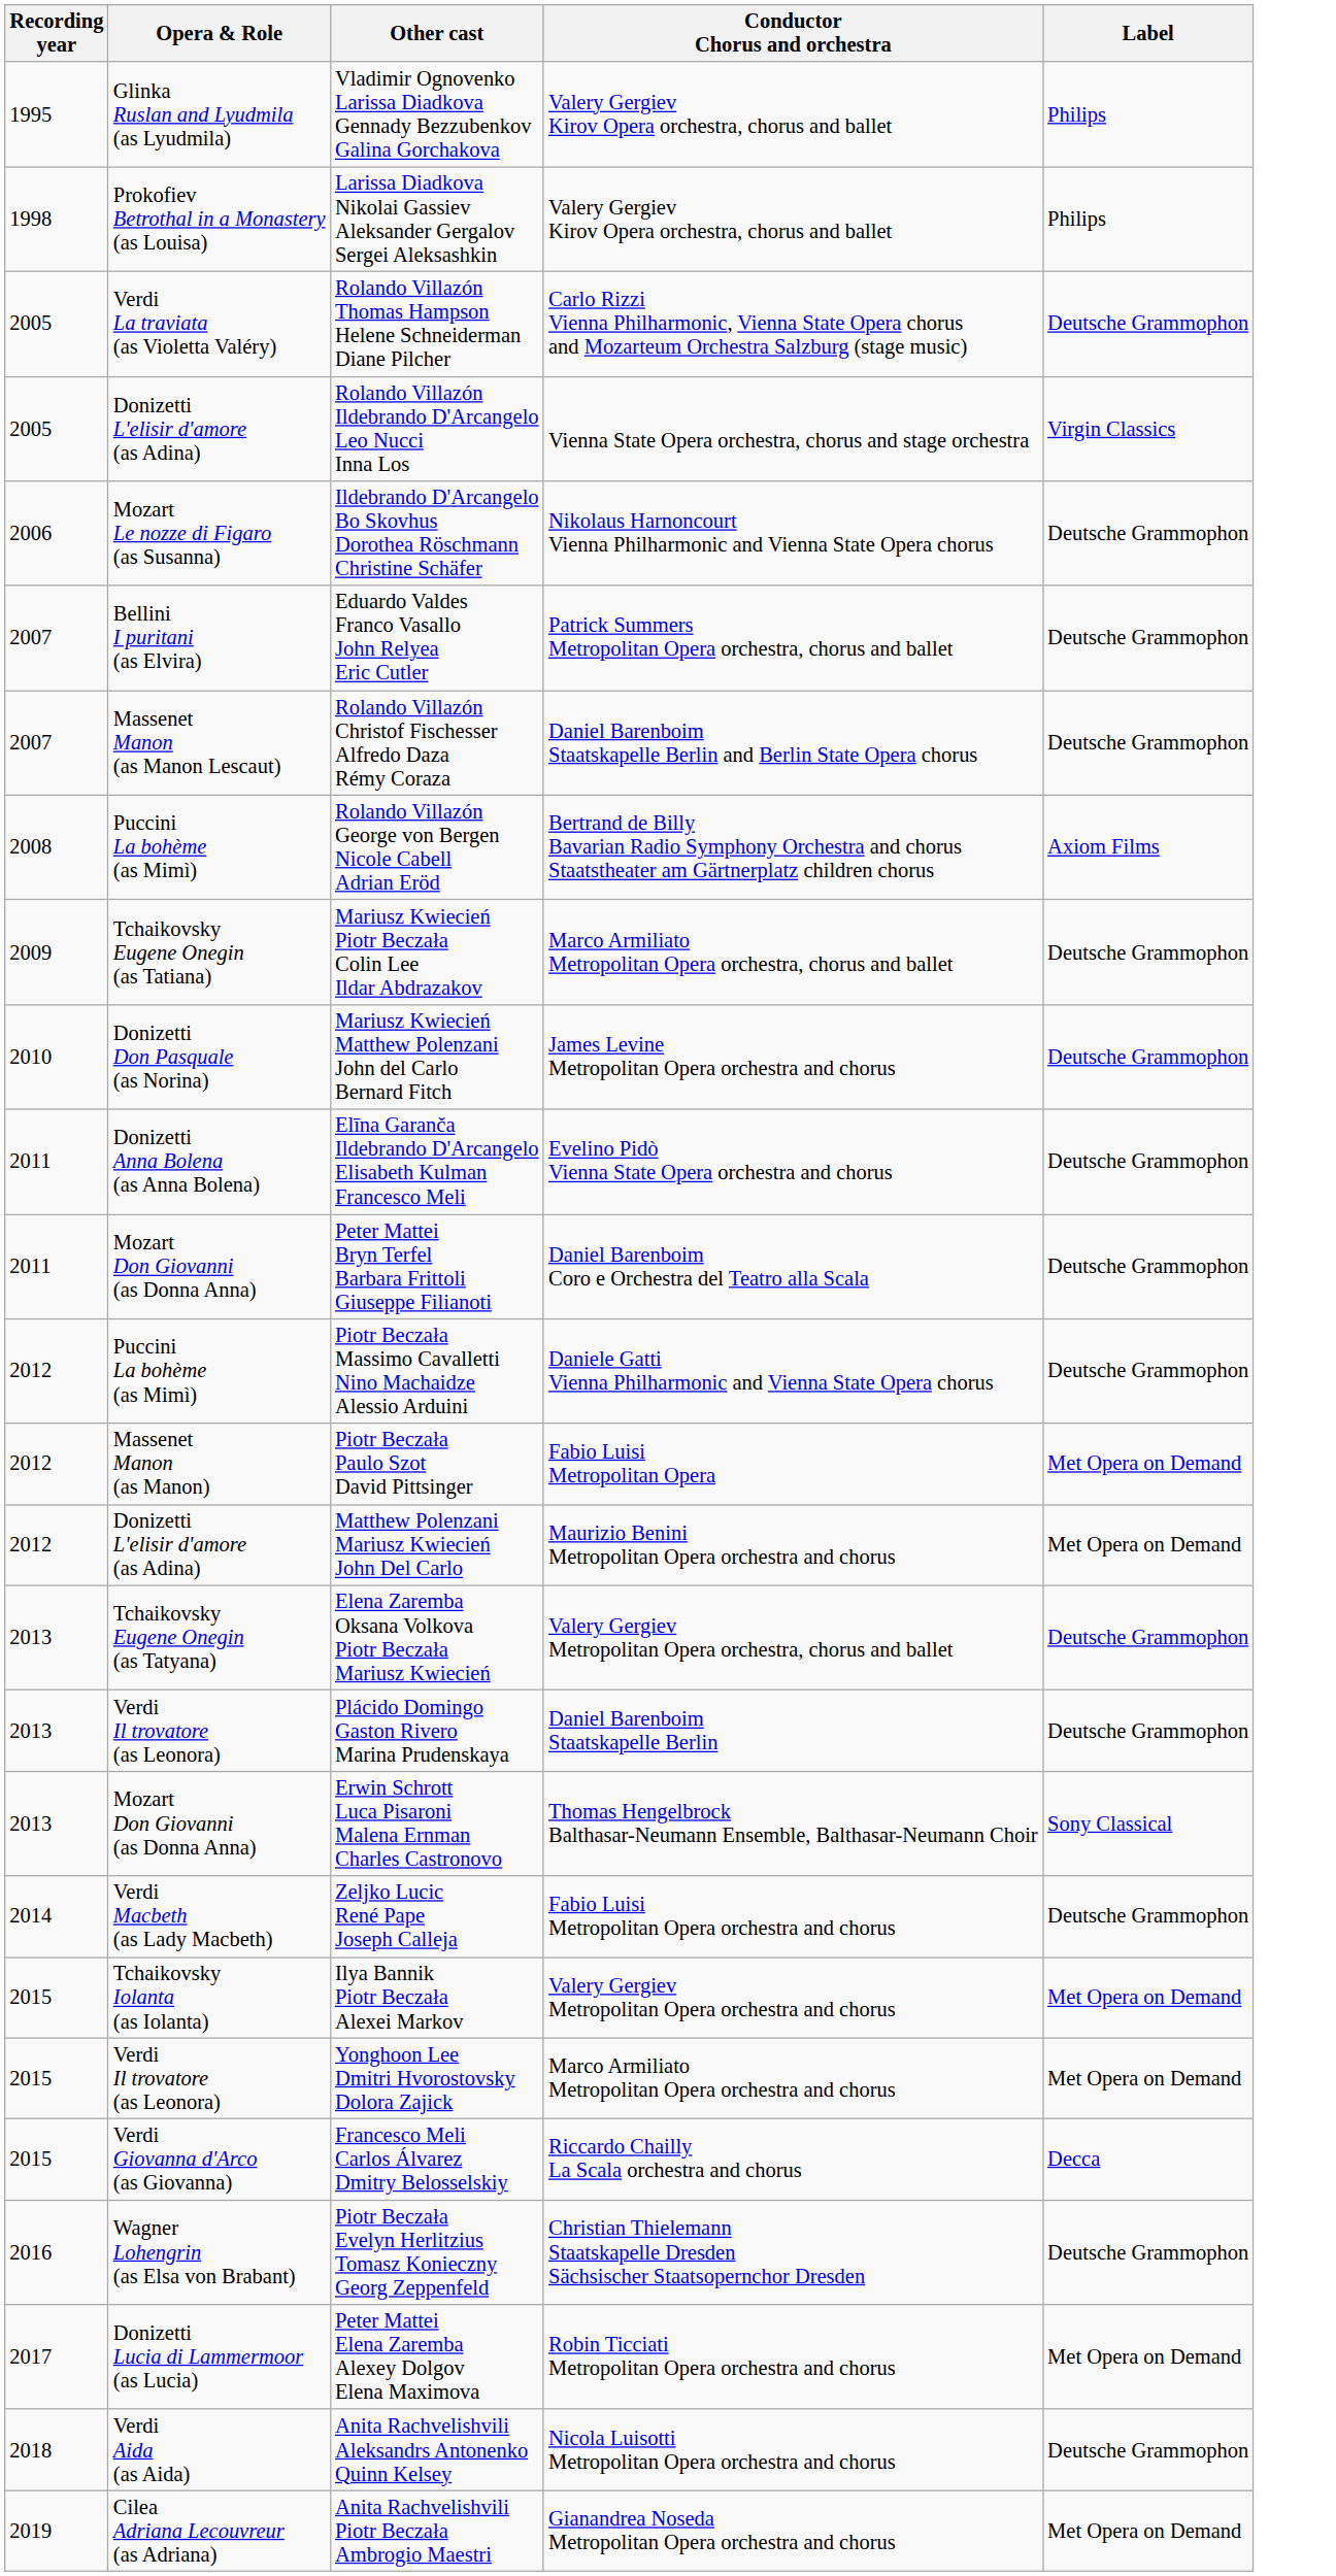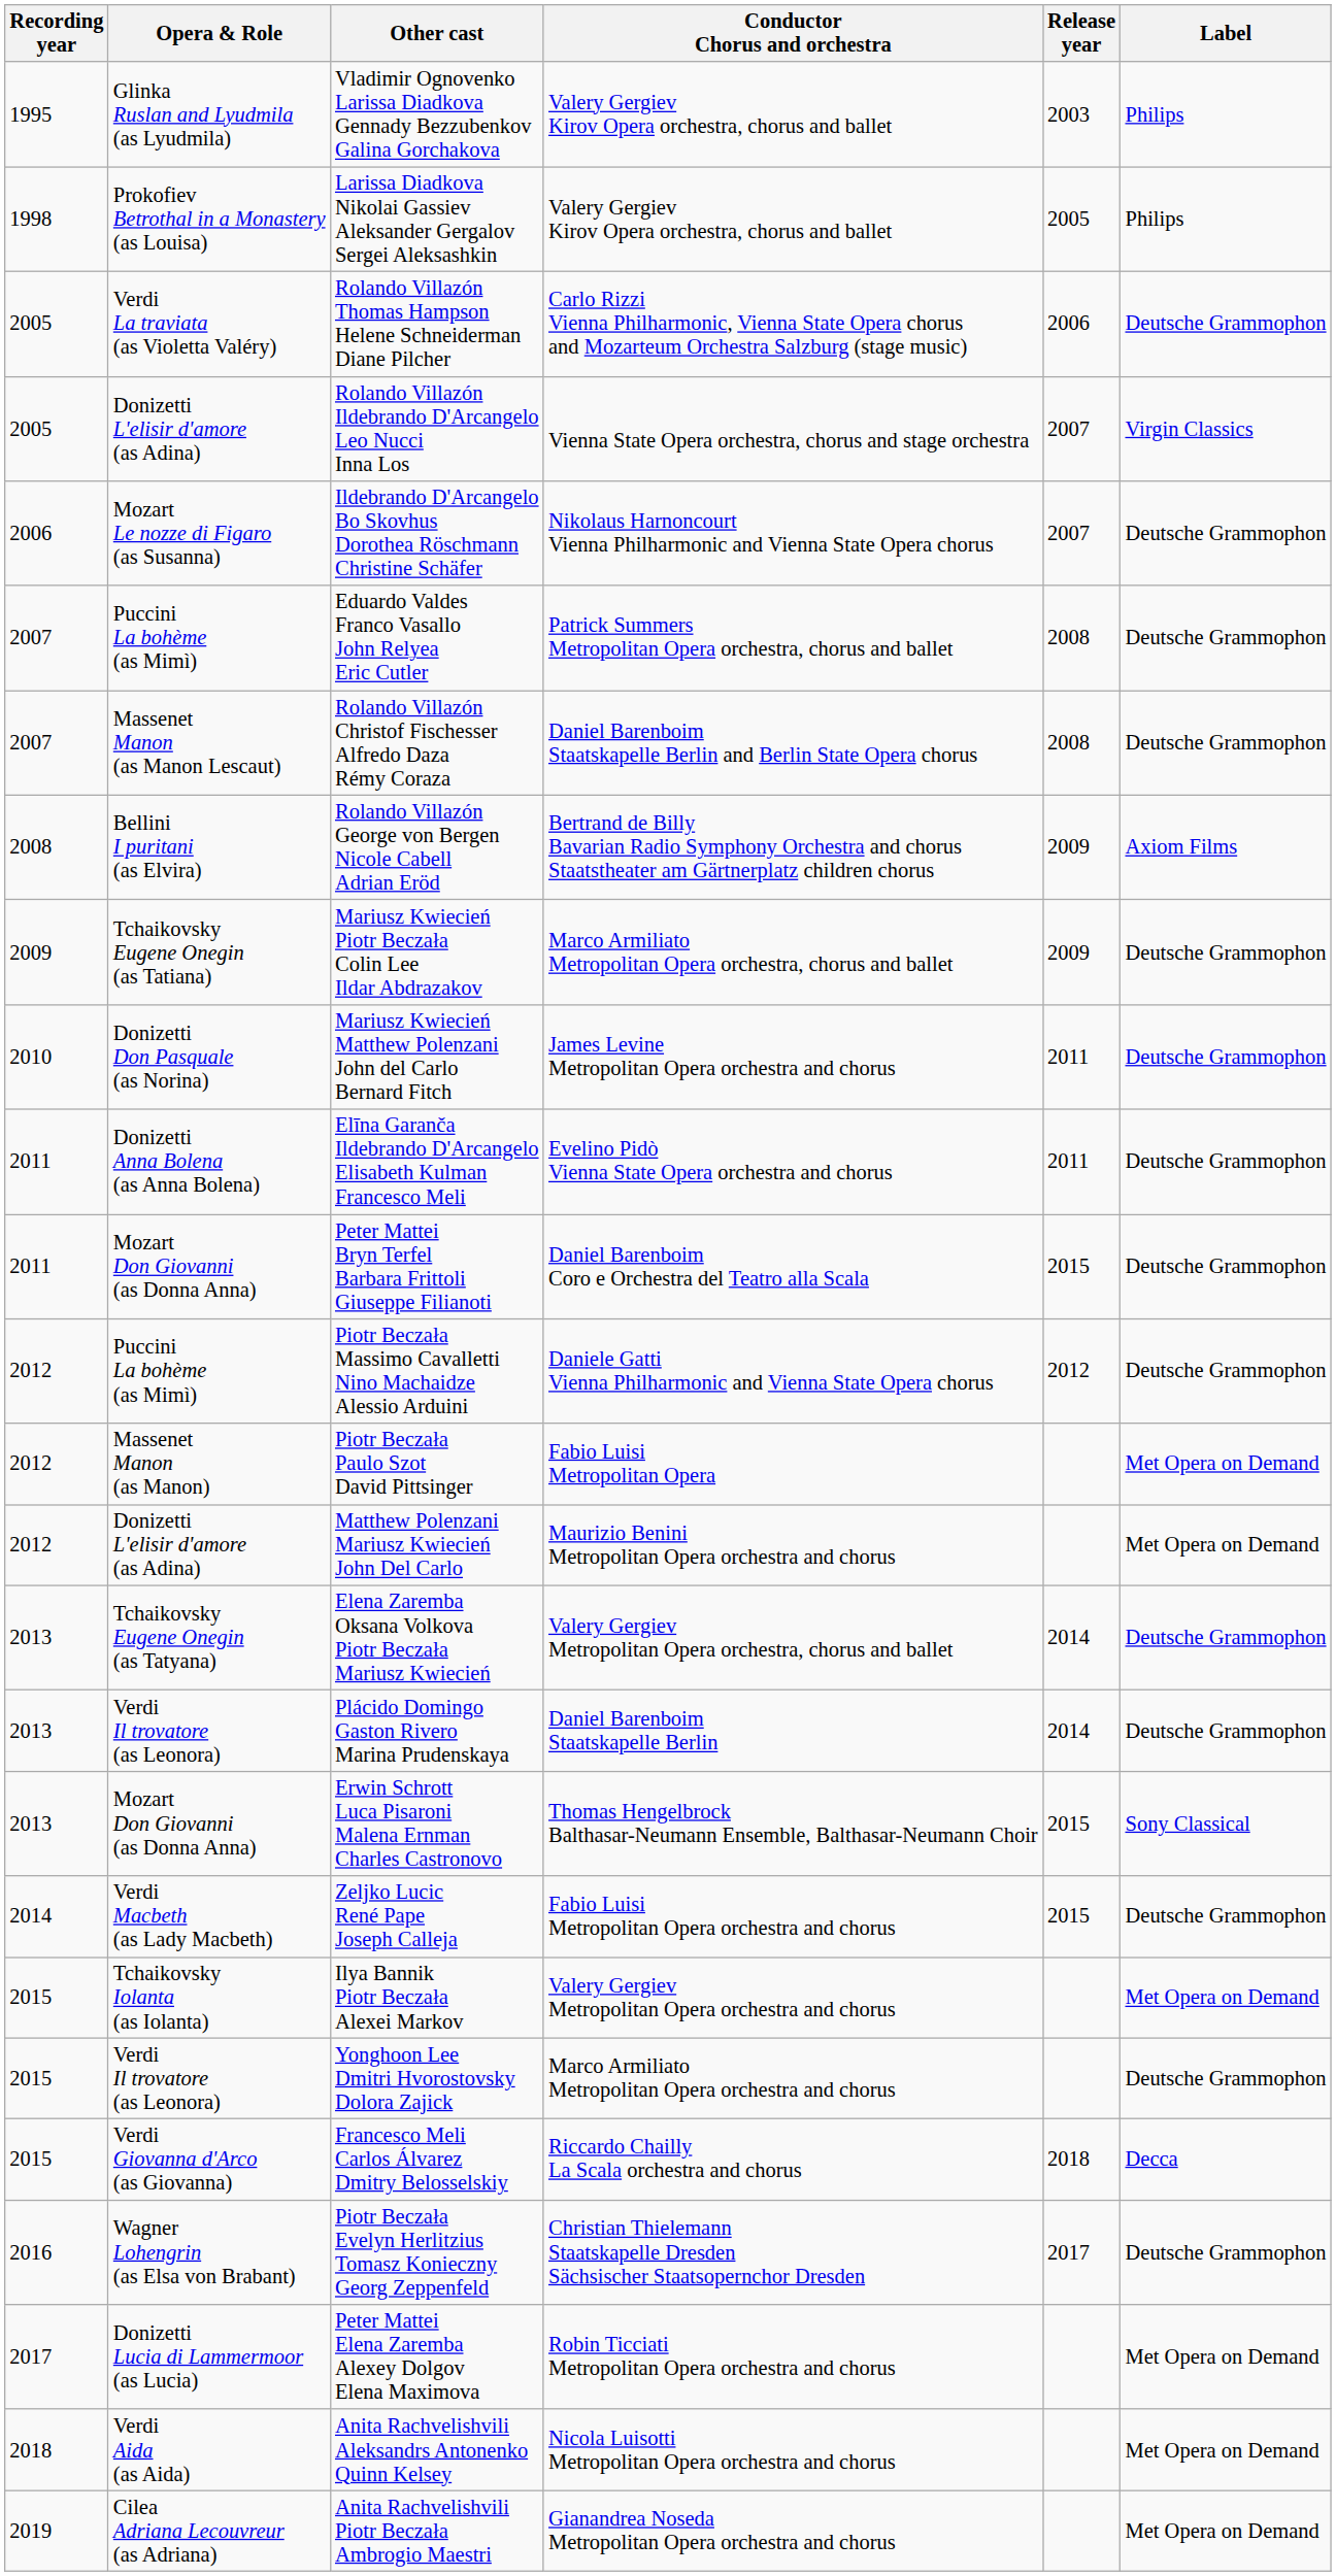+ column: Release year | 2003 | 2005 | 2006 | 2007 | 2007 | 2008 | 2008 | 2009 | 2009 | 2011 | 2011 | 2015 | 2012 | 2014 | 2014 | 2015 | 2015 | 2018 | 2017
Eduardo Valdes Franco Vasallo John Relyea Eric Cutler | Opera & Role: Bellini I puritani (as Elvira) -> Puccini La bohème (as Mimì)
Rolando Villazón George von Bergen Nicole Cabell Adrian Eröd | Opera & Role: Puccini La bohème (as Mimì) -> Bellini I puritani (as Elvira)
Yonghoon Lee Dmitri Hvorostovsky Dolora Zajick | Label: Met Opera on Demand -> Deutsche Grammophon
Anita Rachvelishvili Aleksandrs Antonenko Quinn Kelsey | Label: Deutsche Grammophon -> Met Opera on Demand
